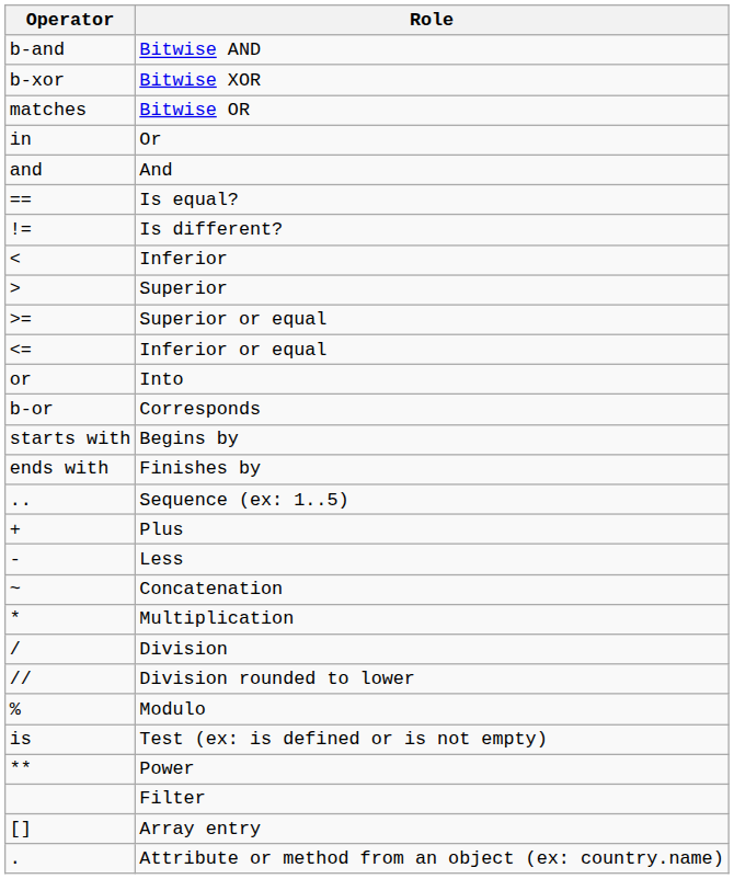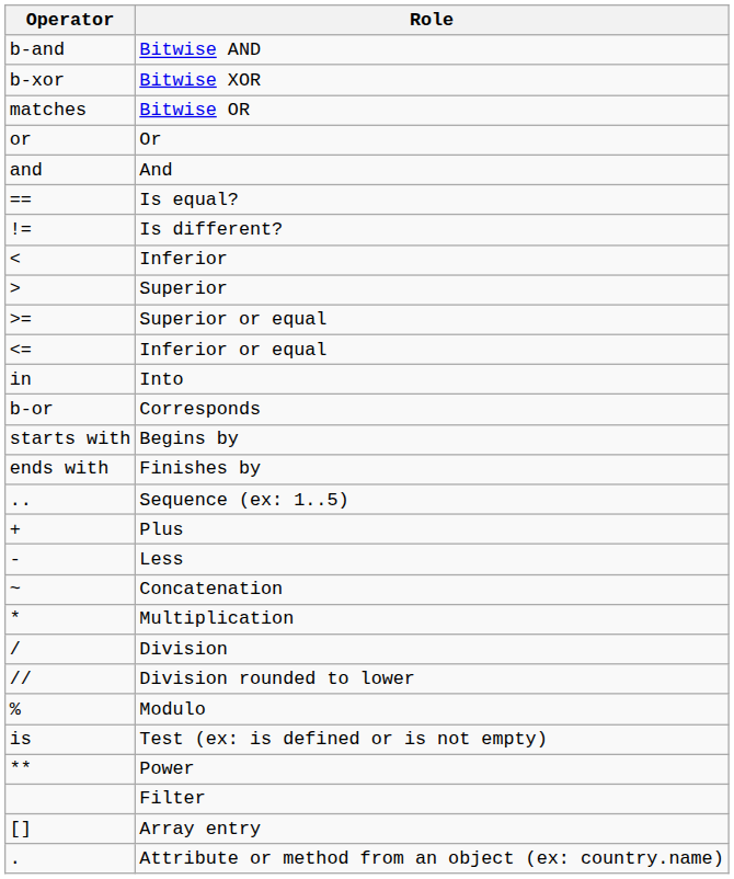Or | Operator: in -> or
Into | Operator: or -> in
